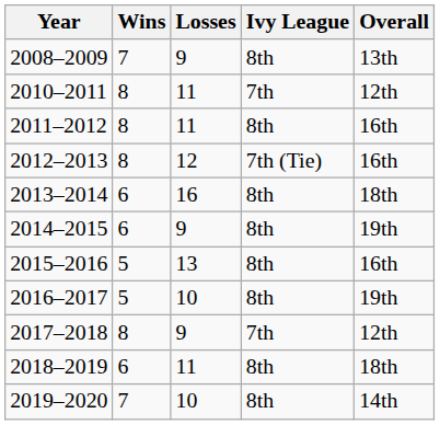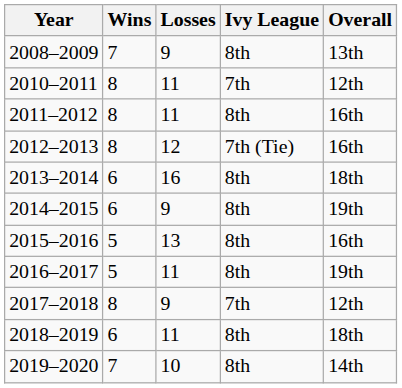2016–2017 | Losses: 10 -> 11
